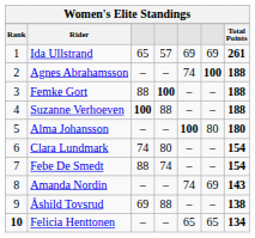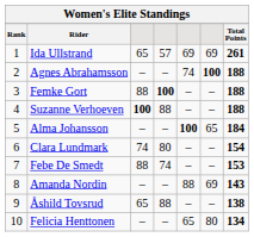Alma Johansson | column 6: 80 -> 65
Alma Johansson | Total Points: 180 -> 184
Febe De Smedt | Total Points: 154 -> 153
Amanda Nordin | column 5: 74 -> 88
Åshild Tovsrud | column 3: 69 -> 65
Felicia Henttonen | Rank: bold -> normal
Felicia Henttonen | column 6: 65 -> 80
